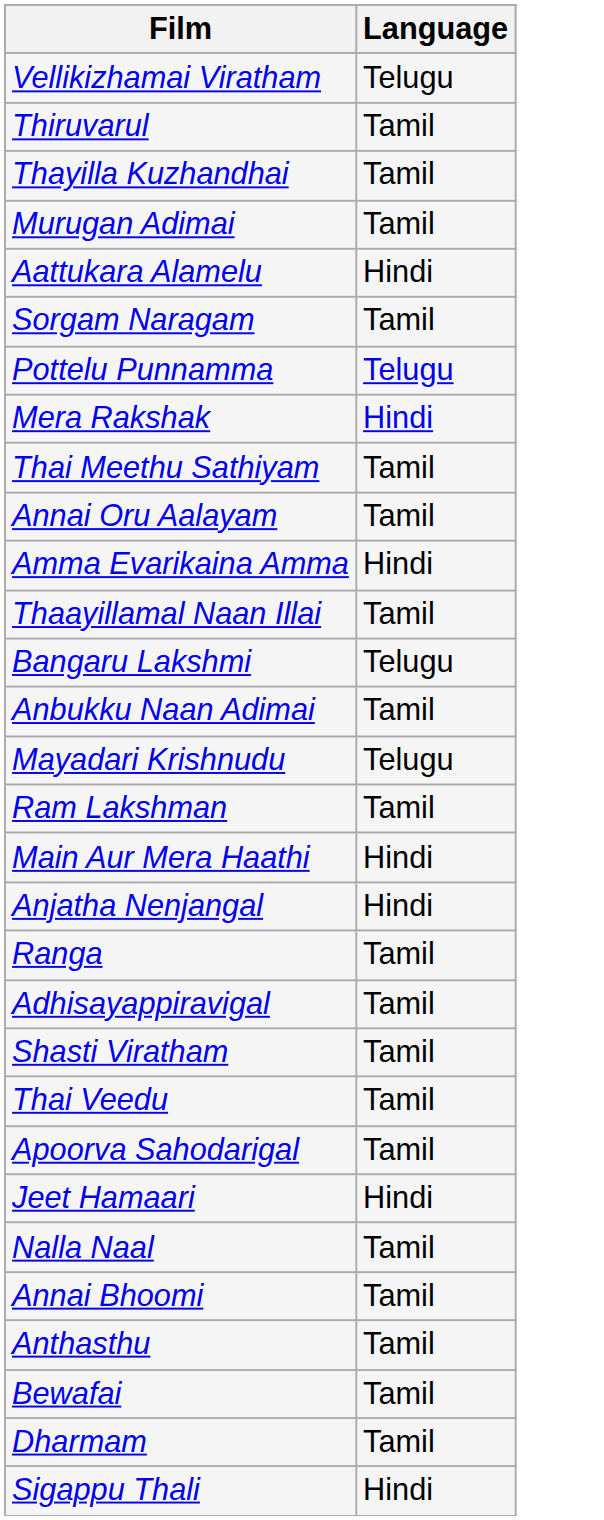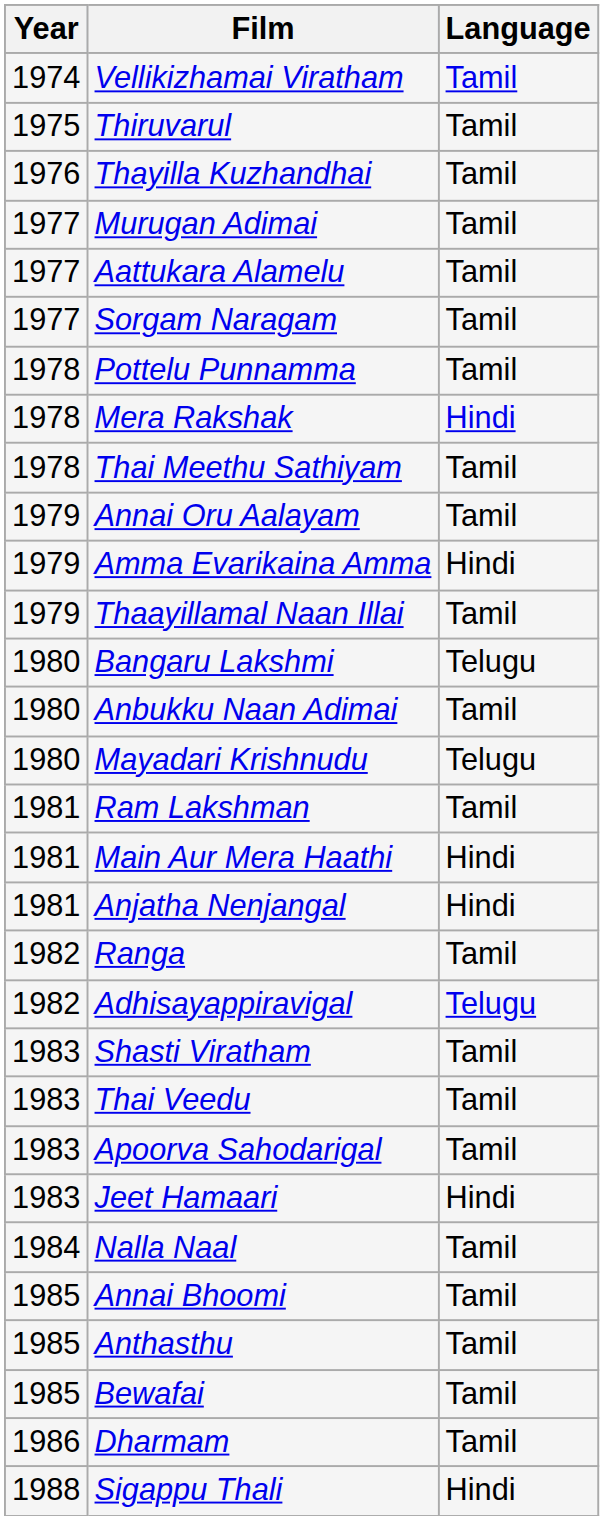+ column: Year | 1974 | 1975 | 1976 | 1977 | 1977 | 1977 | 1978 | 1978 | 1978 | 1979 | 1979 | 1979 | 1980 | 1980 | 1980 | 1981 | 1981 | 1981 | 1982 | 1982 | 1983 | 1983 | 1983 | 1983 | 1984 | 1985 | 1985 | 1985 | 1986 | 1988
Vellikizhamai Viratham | Language: Telugu -> Tamil
Aattukara Alamelu | Language: Hindi -> Tamil
Pottelu Punnamma | Language: Telugu -> Tamil
Adhisayappiravigal | Language: Tamil -> Telugu
